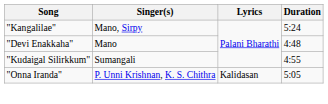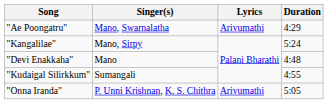+ row: "Ae Poongatru" | Mano, Swarnalatha | Arivumathi | 4:29
"Onna Iranda" | Lyrics: Kalidasan -> Arivumathi
